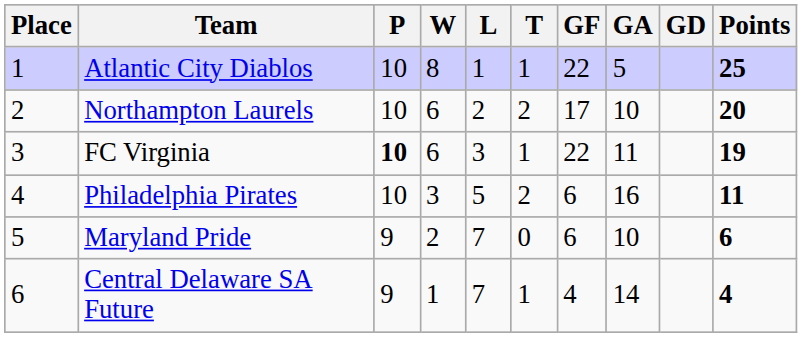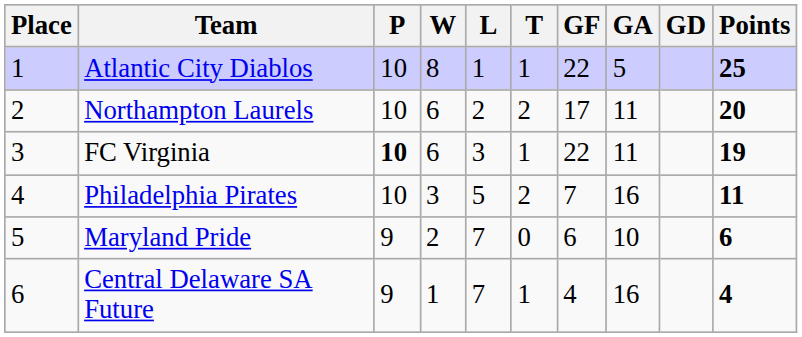Northampton Laurels | GA: 10 -> 11
Philadelphia Pirates | GF: 6 -> 7
Central Delaware SA Future | GA: 14 -> 16
